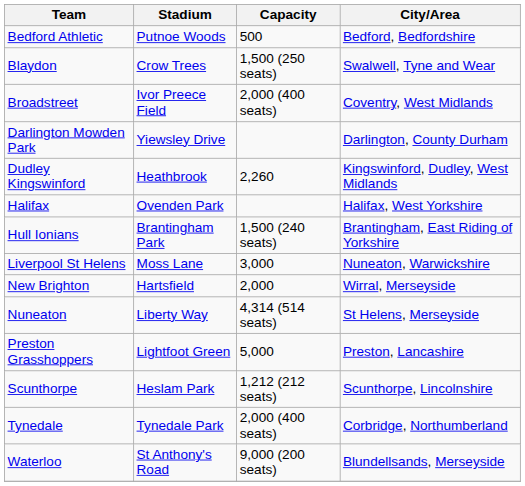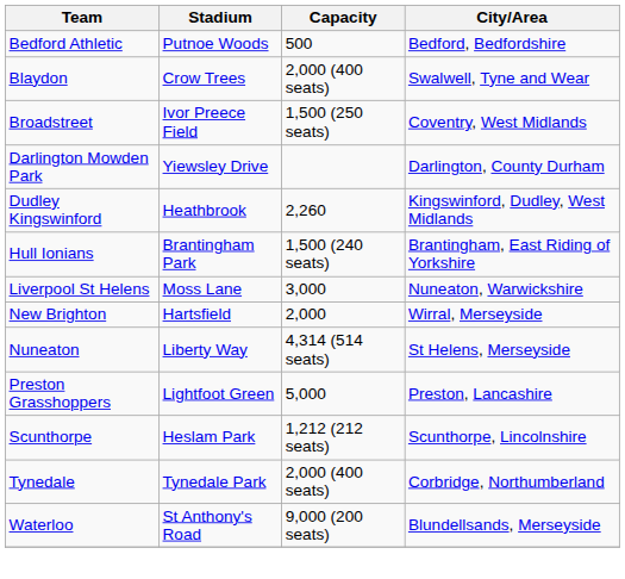Blaydon | Capacity: 1,500 (250 seats) -> 2,000 (400 seats)
Broadstreet | Capacity: 2,000 (400 seats) -> 1,500 (250 seats)
- row: Halifax | Ovenden Park | Halifax, West Yorkshire
